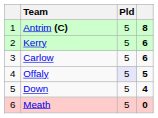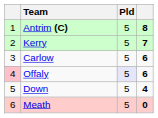Kerry | column 4: 6 -> 7
Offaly | column 1: no background -> pink background
Offaly | column 4: 5 -> 6
